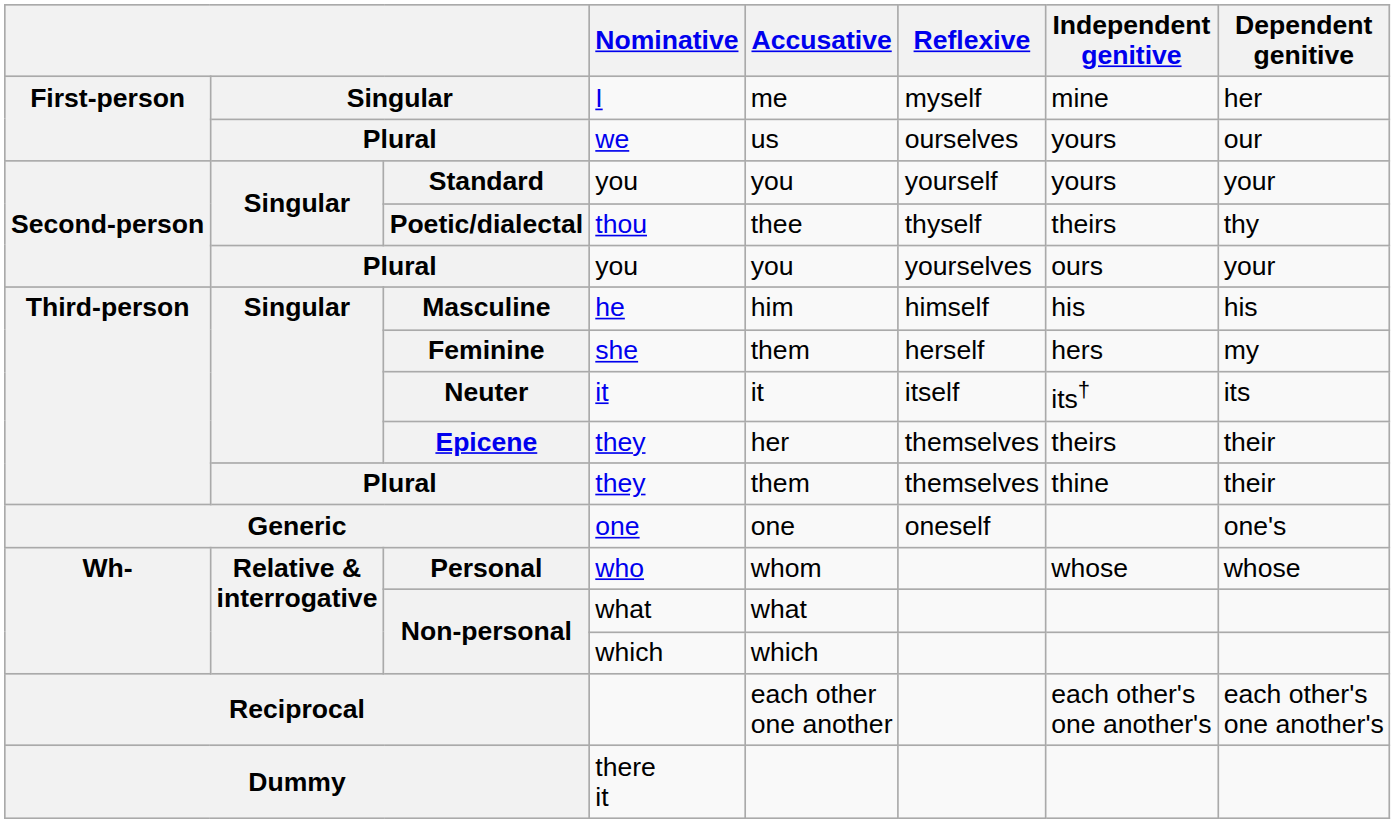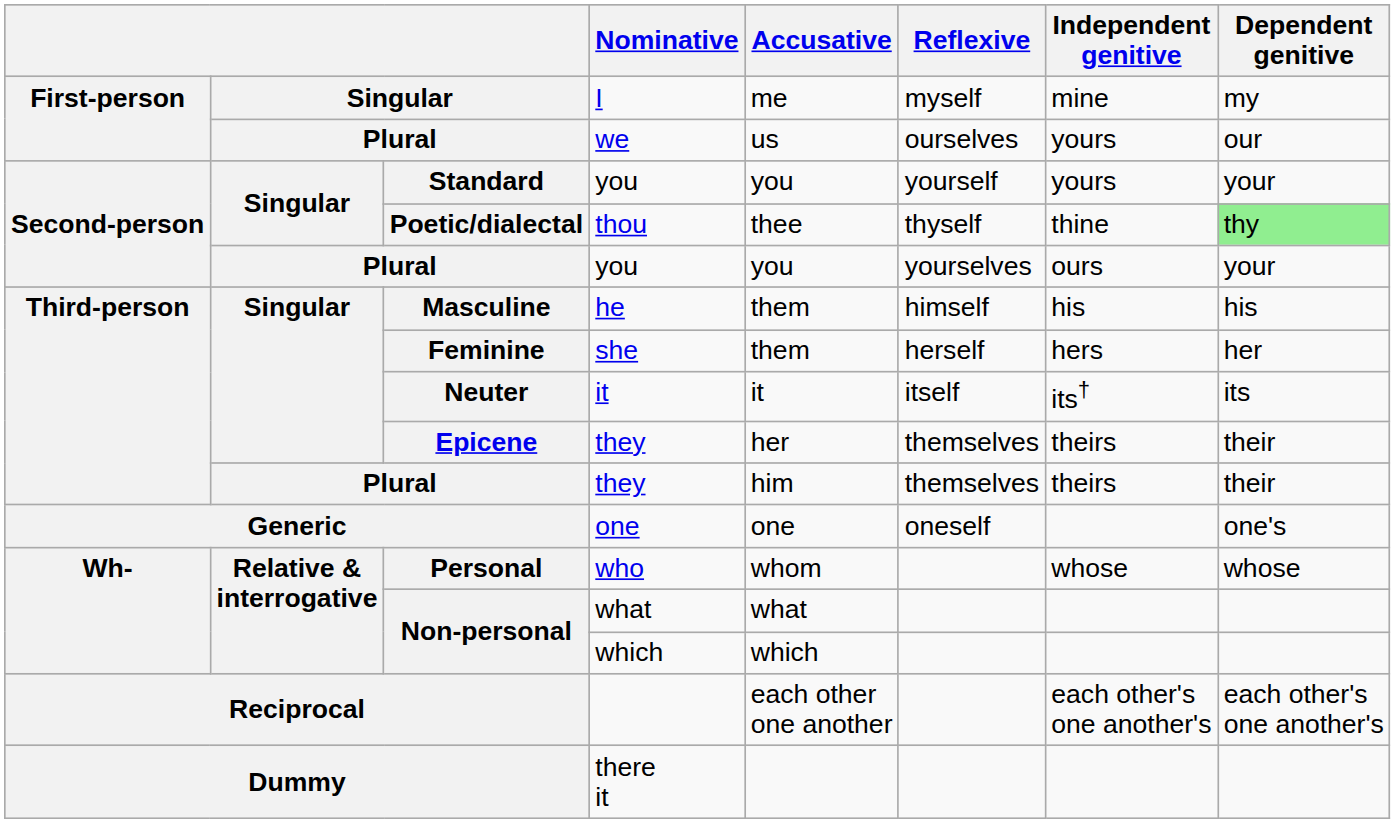I | Dependent genitive: her -> my
thou | Independent genitive: theirs -> thine
thou | Dependent genitive: no background -> lightgreen background
he | Accusative: him -> them
she | Dependent genitive: my -> her
Plural / they | Accusative: them -> him
Plural / they | Independent genitive: thine -> theirs
